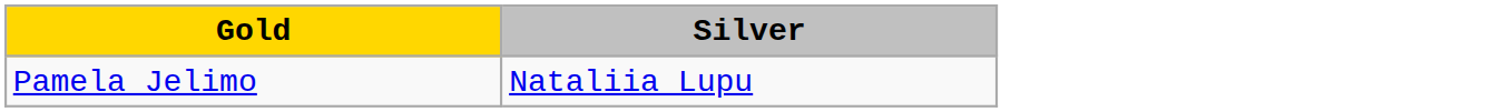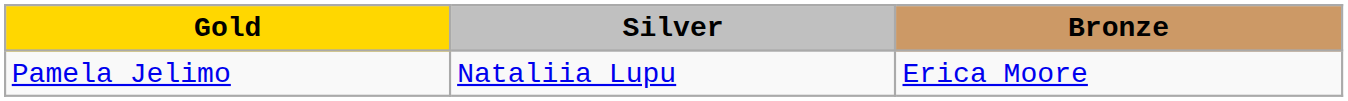+ column: Bronze | Erica Moore
